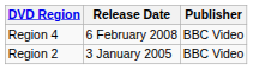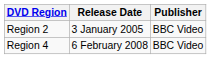rows swapped: Region 2 <-> Region 4
